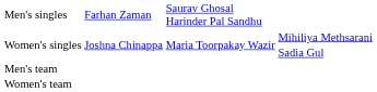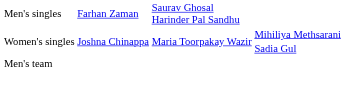- row: Women's team
